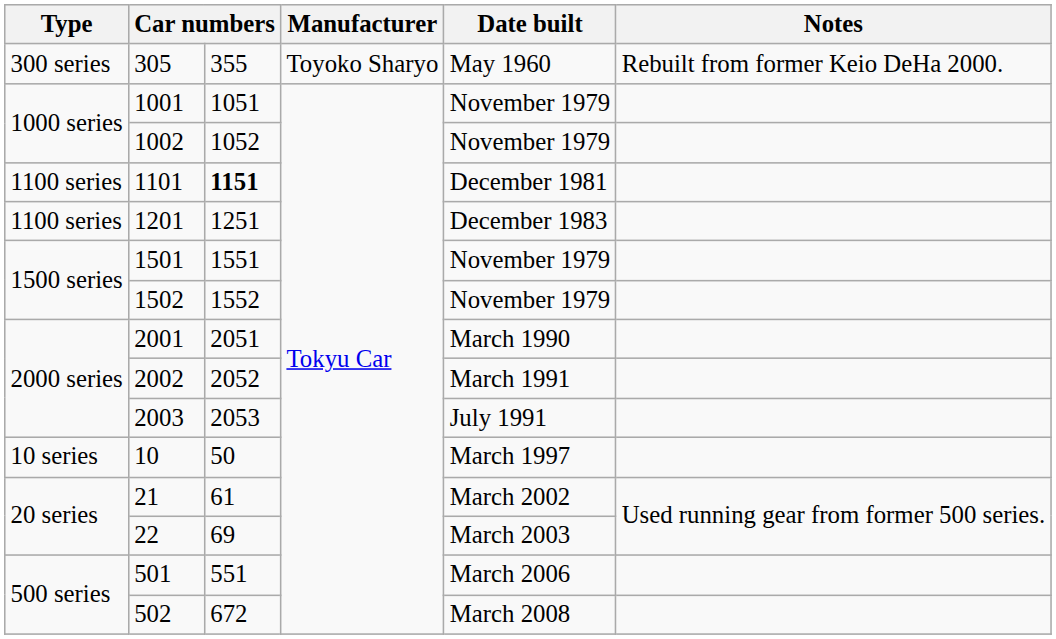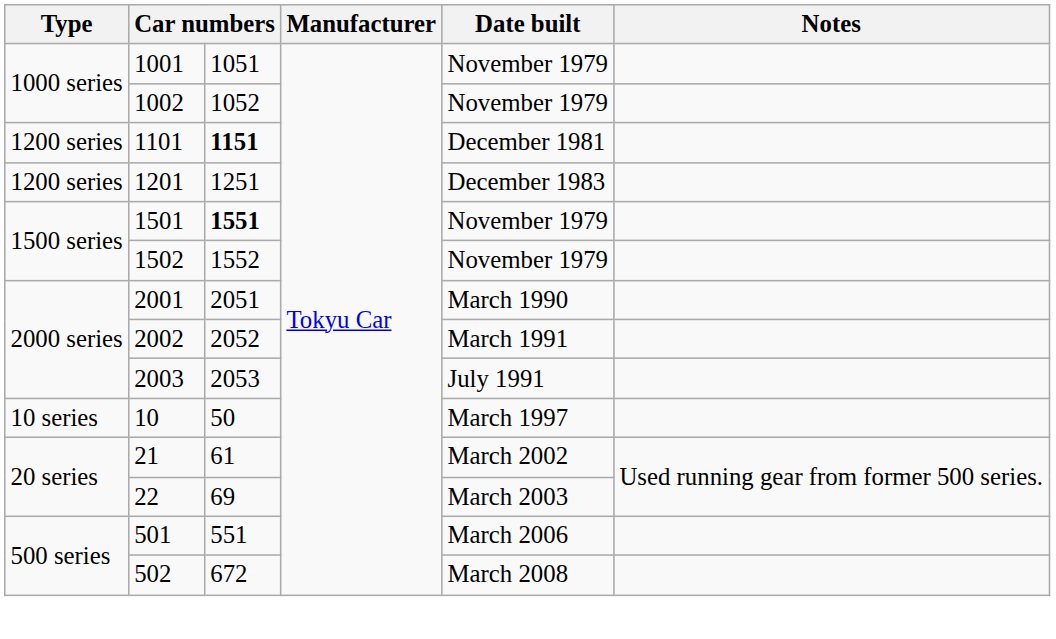- row: 300 series | 305 | 355 | Toyoko Sharyo | May 1960 | Rebuilt from former Keio DeHa 2000.
1101 | Type: 1100 series -> 1200 series
1201 | Type: 1100 series -> 1200 series
1501 | column 3: normal -> bold
